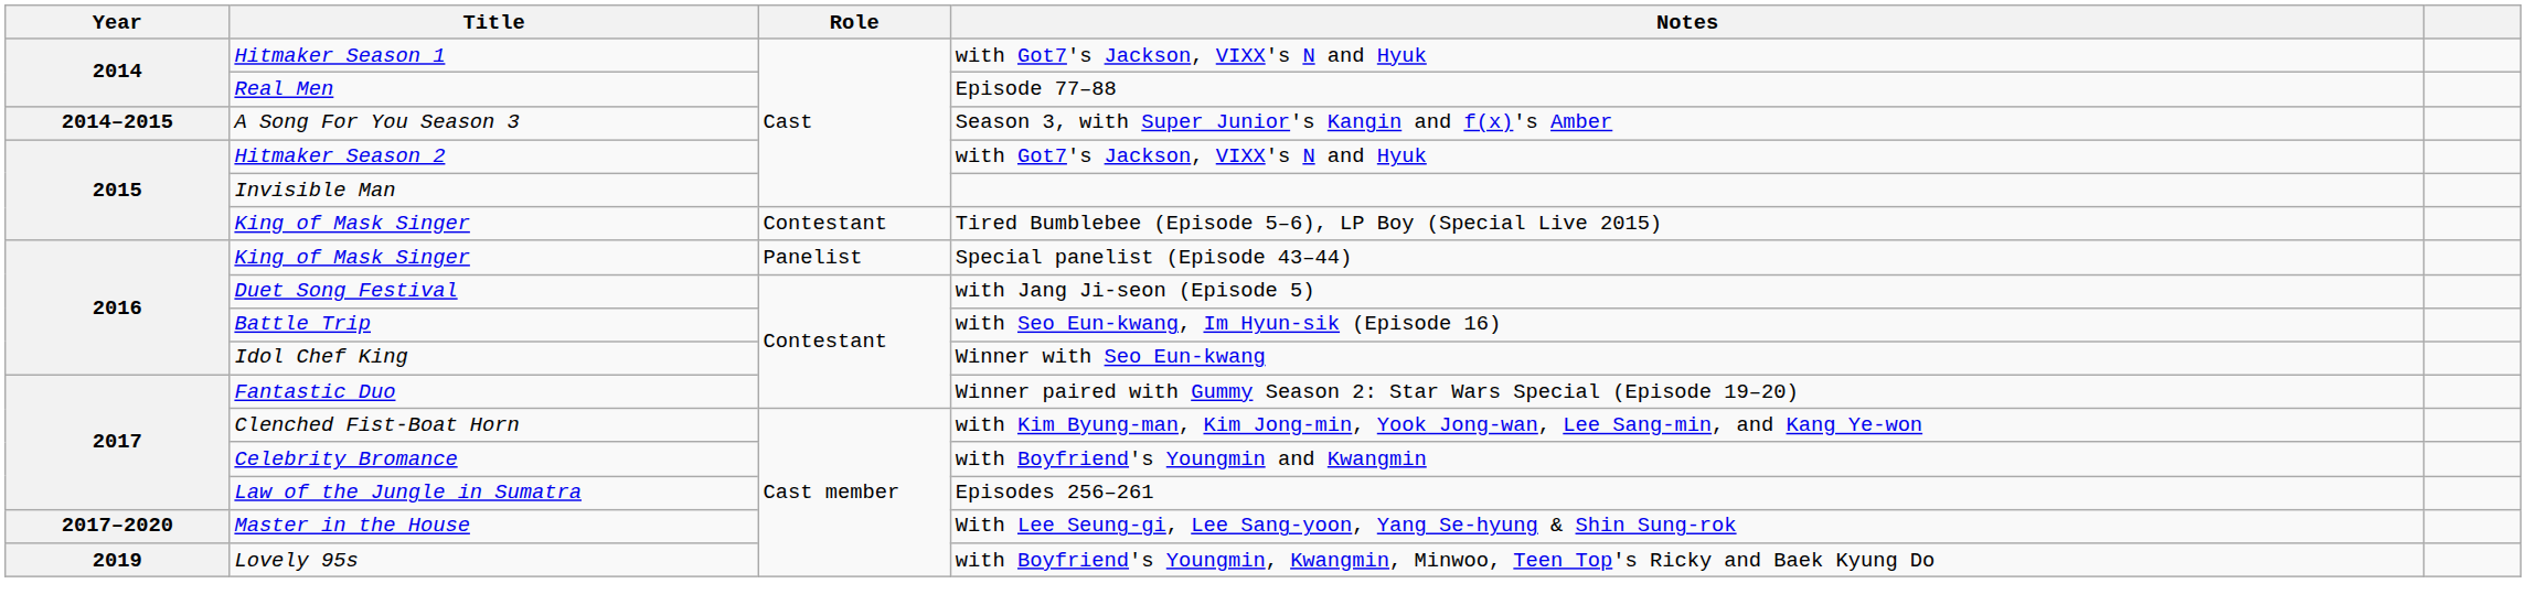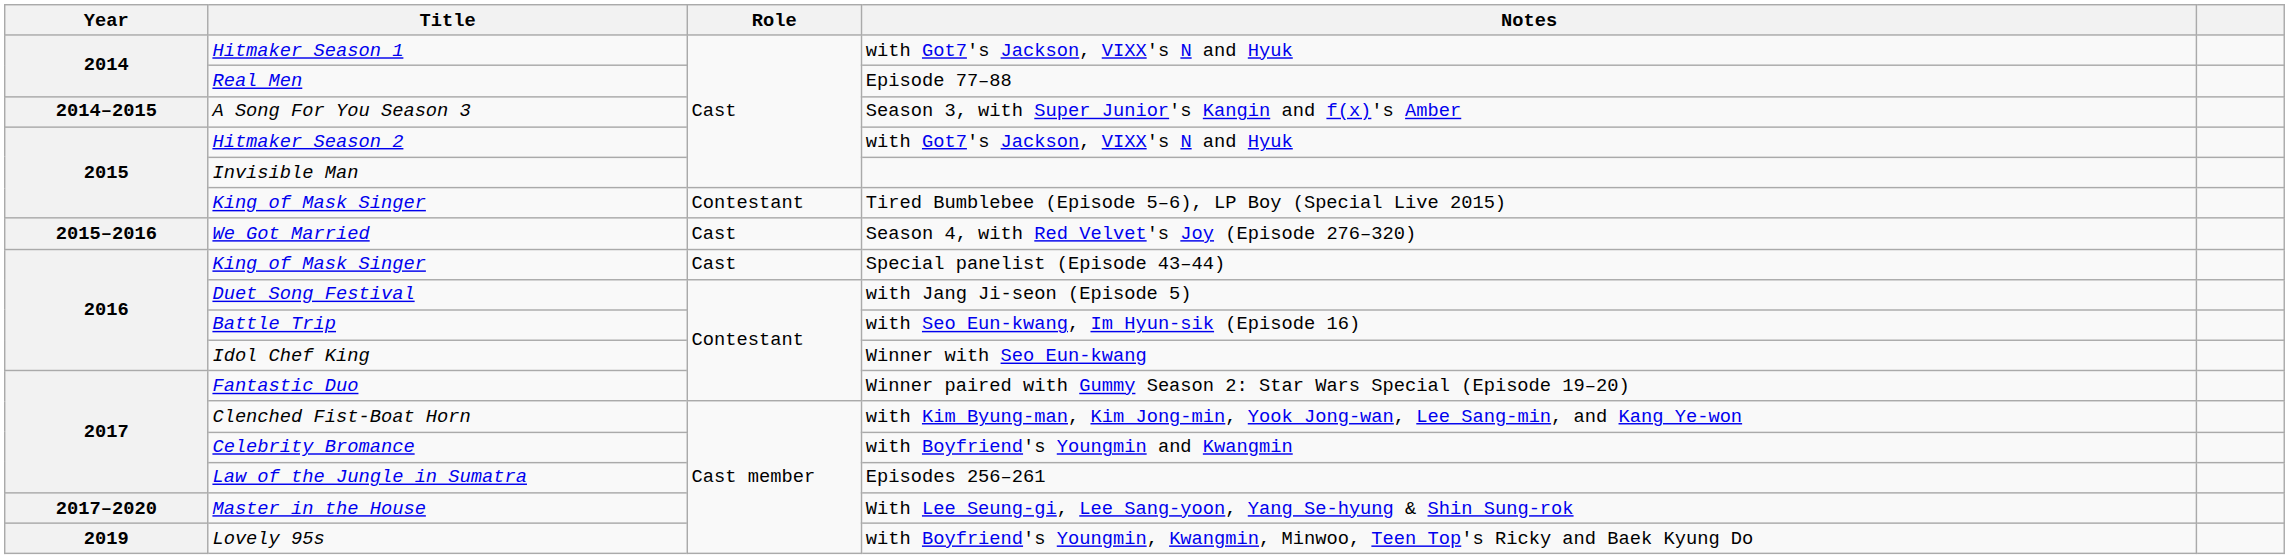+ row: 2015–2016 | We Got Married | Cast | Season 4, with Red Velvet's Joy (Episode 276–320)
King of Mask Singer / Special panelist (Episode 43–44) | Role: Panelist -> Cast
